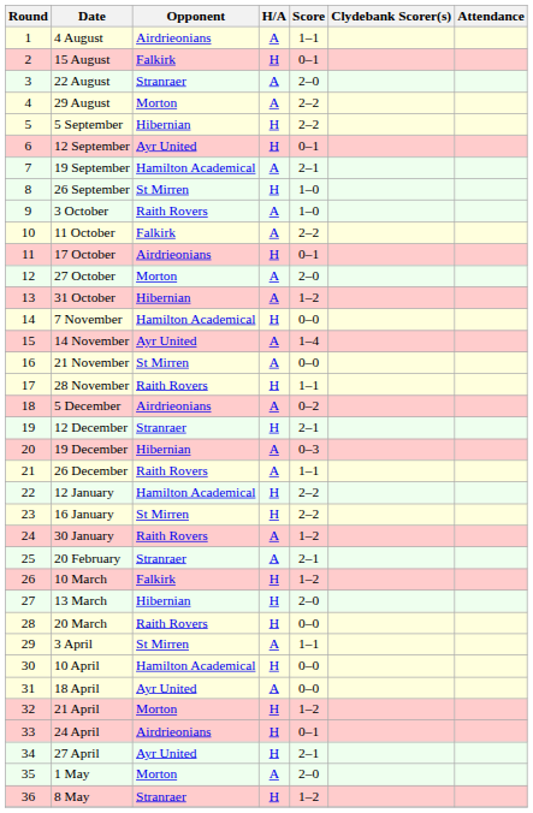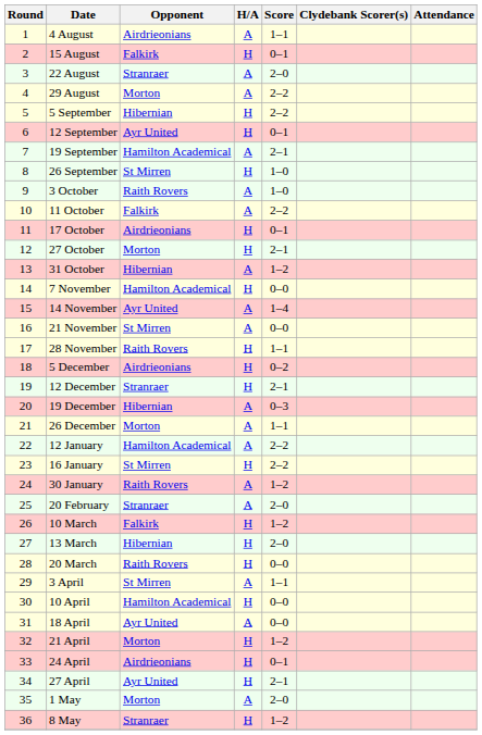27 October | H/A: A -> H
27 October | Score: 2–0 -> 2–1
5 December | H/A: A -> H
26 December | Opponent: Raith Rovers -> Morton
12 January | H/A: H -> A
20 February | Score: 2–1 -> 2–0
